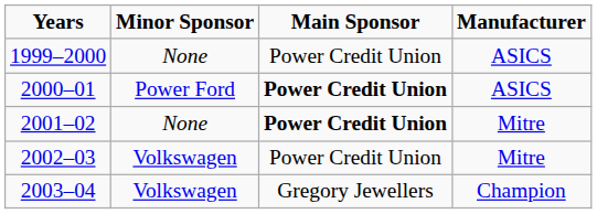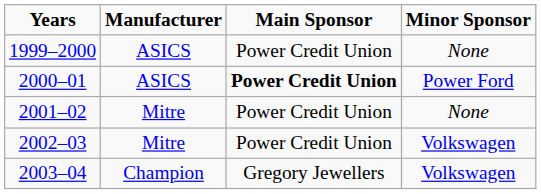columns swapped: Manufacturer <-> Minor Sponsor
2001–02 | Main Sponsor: bold -> normal
